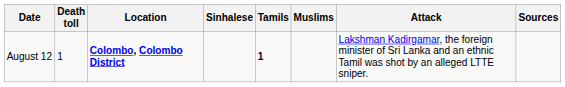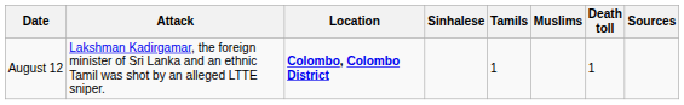columns swapped: Attack <-> Death toll
August 12 | Tamils: bold -> normal
